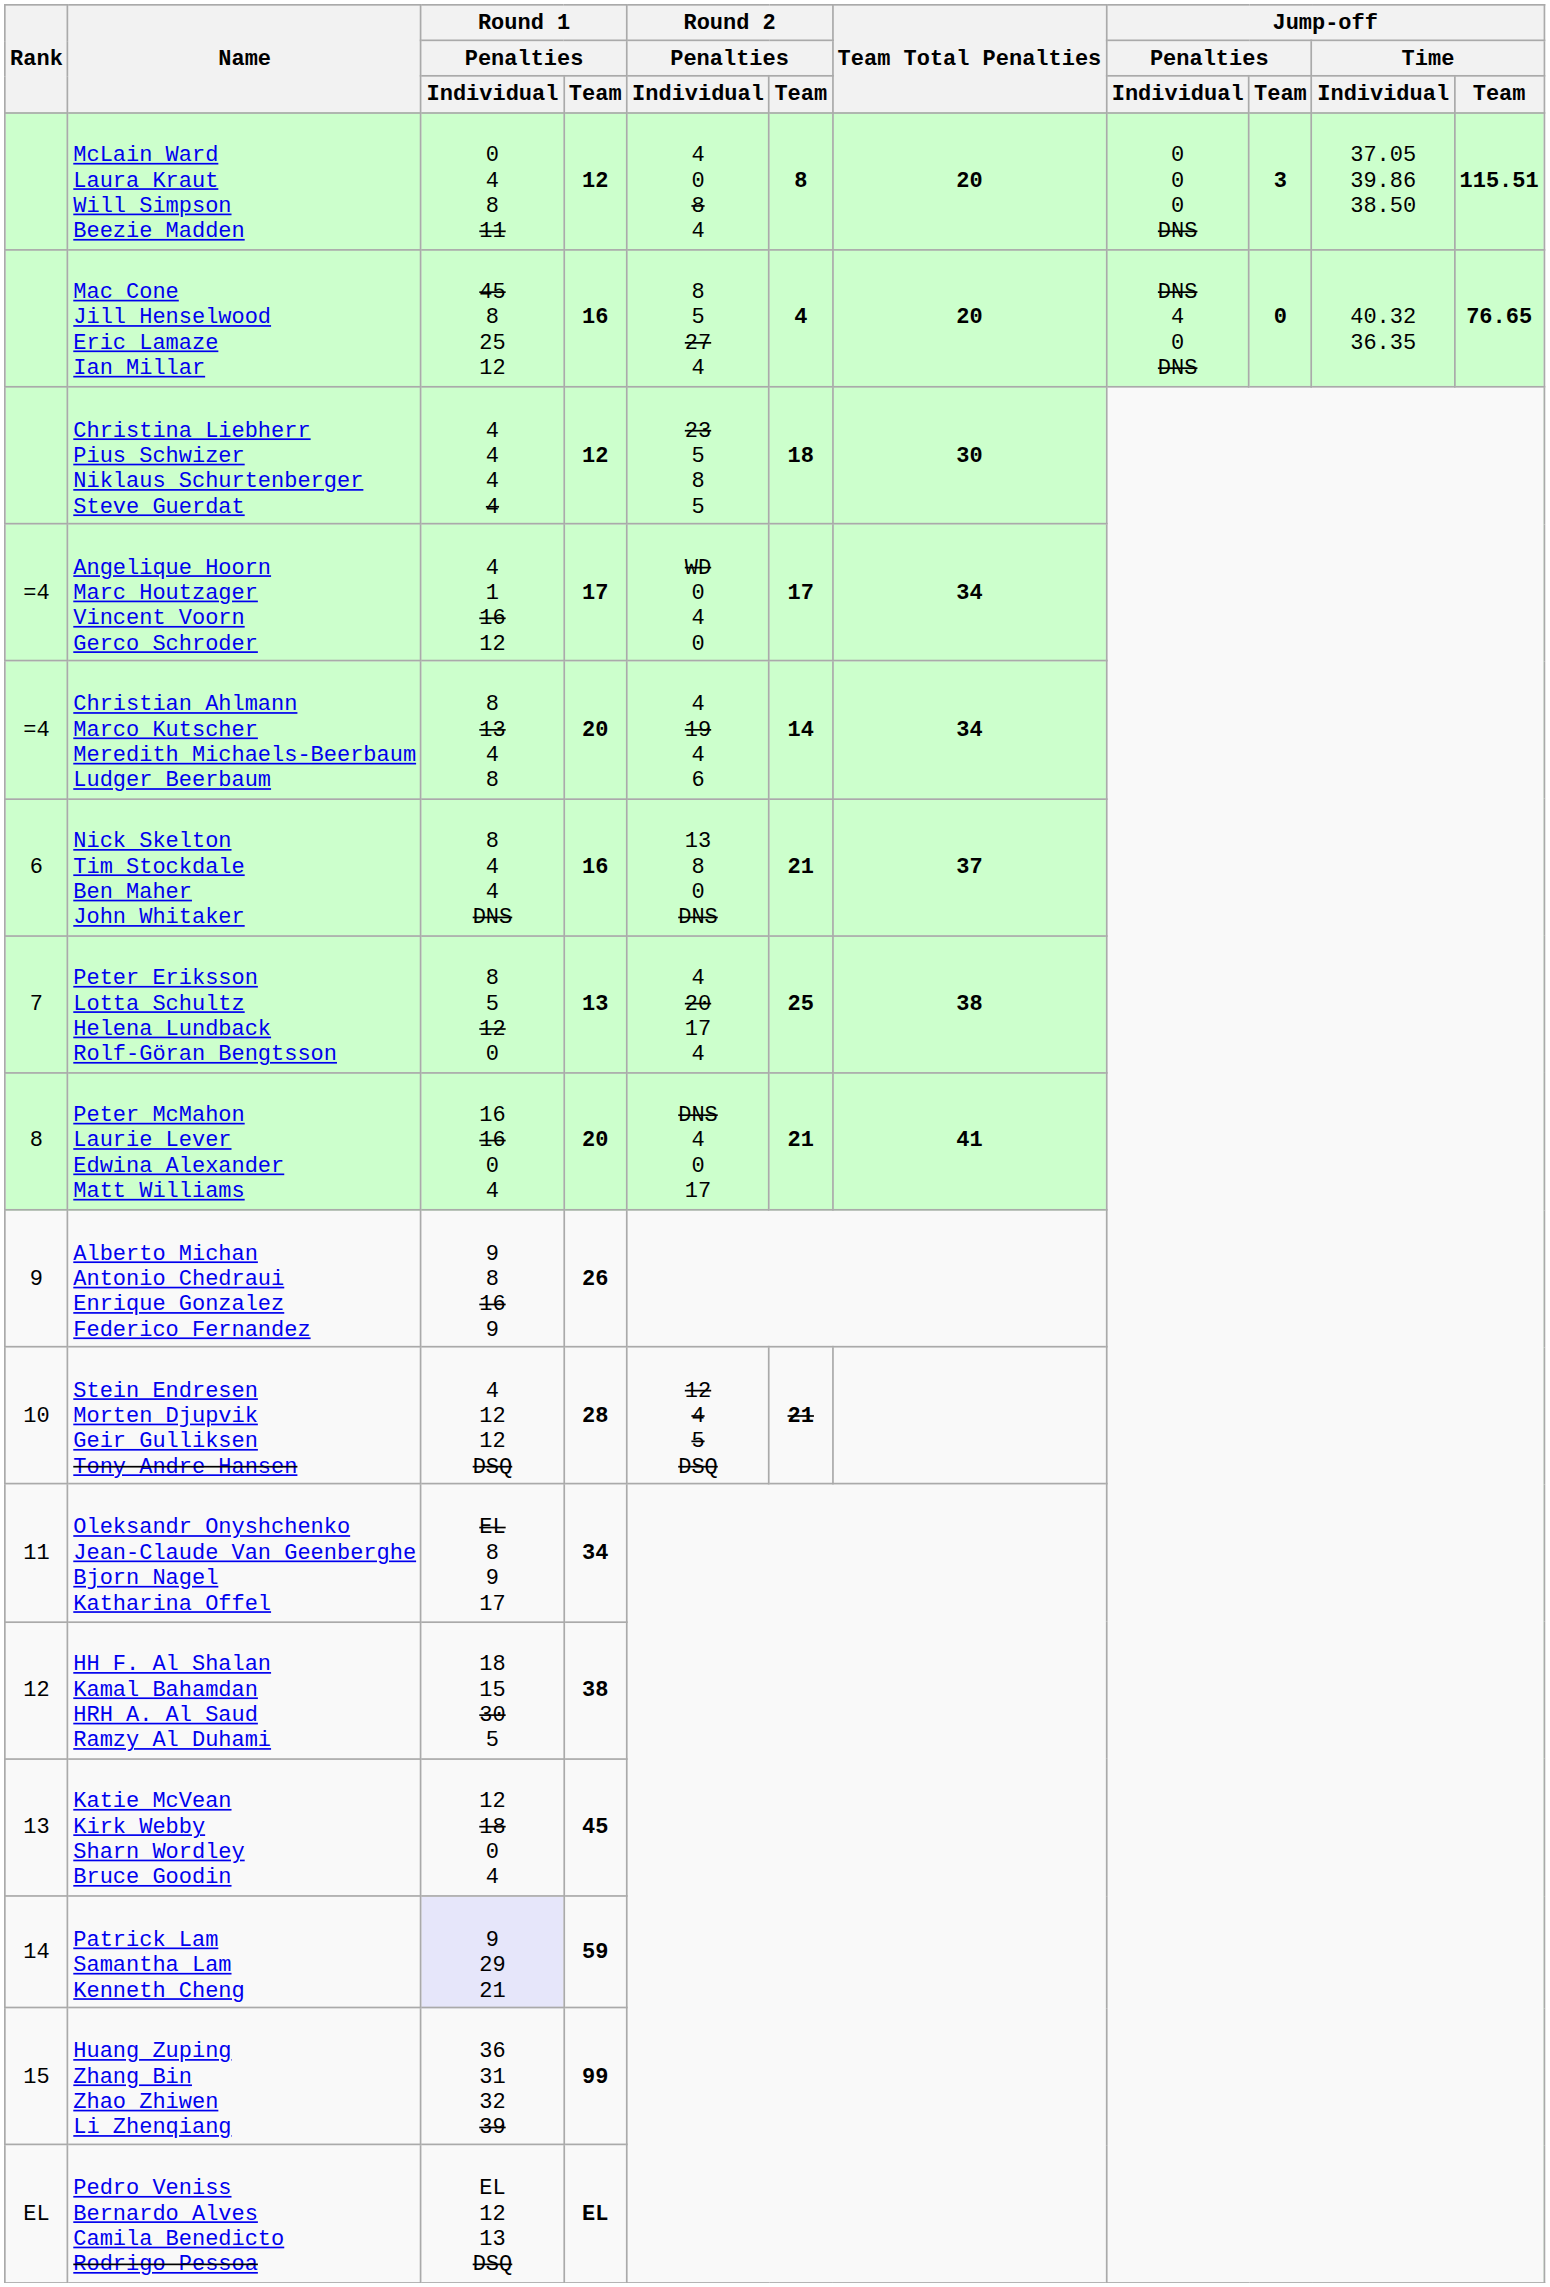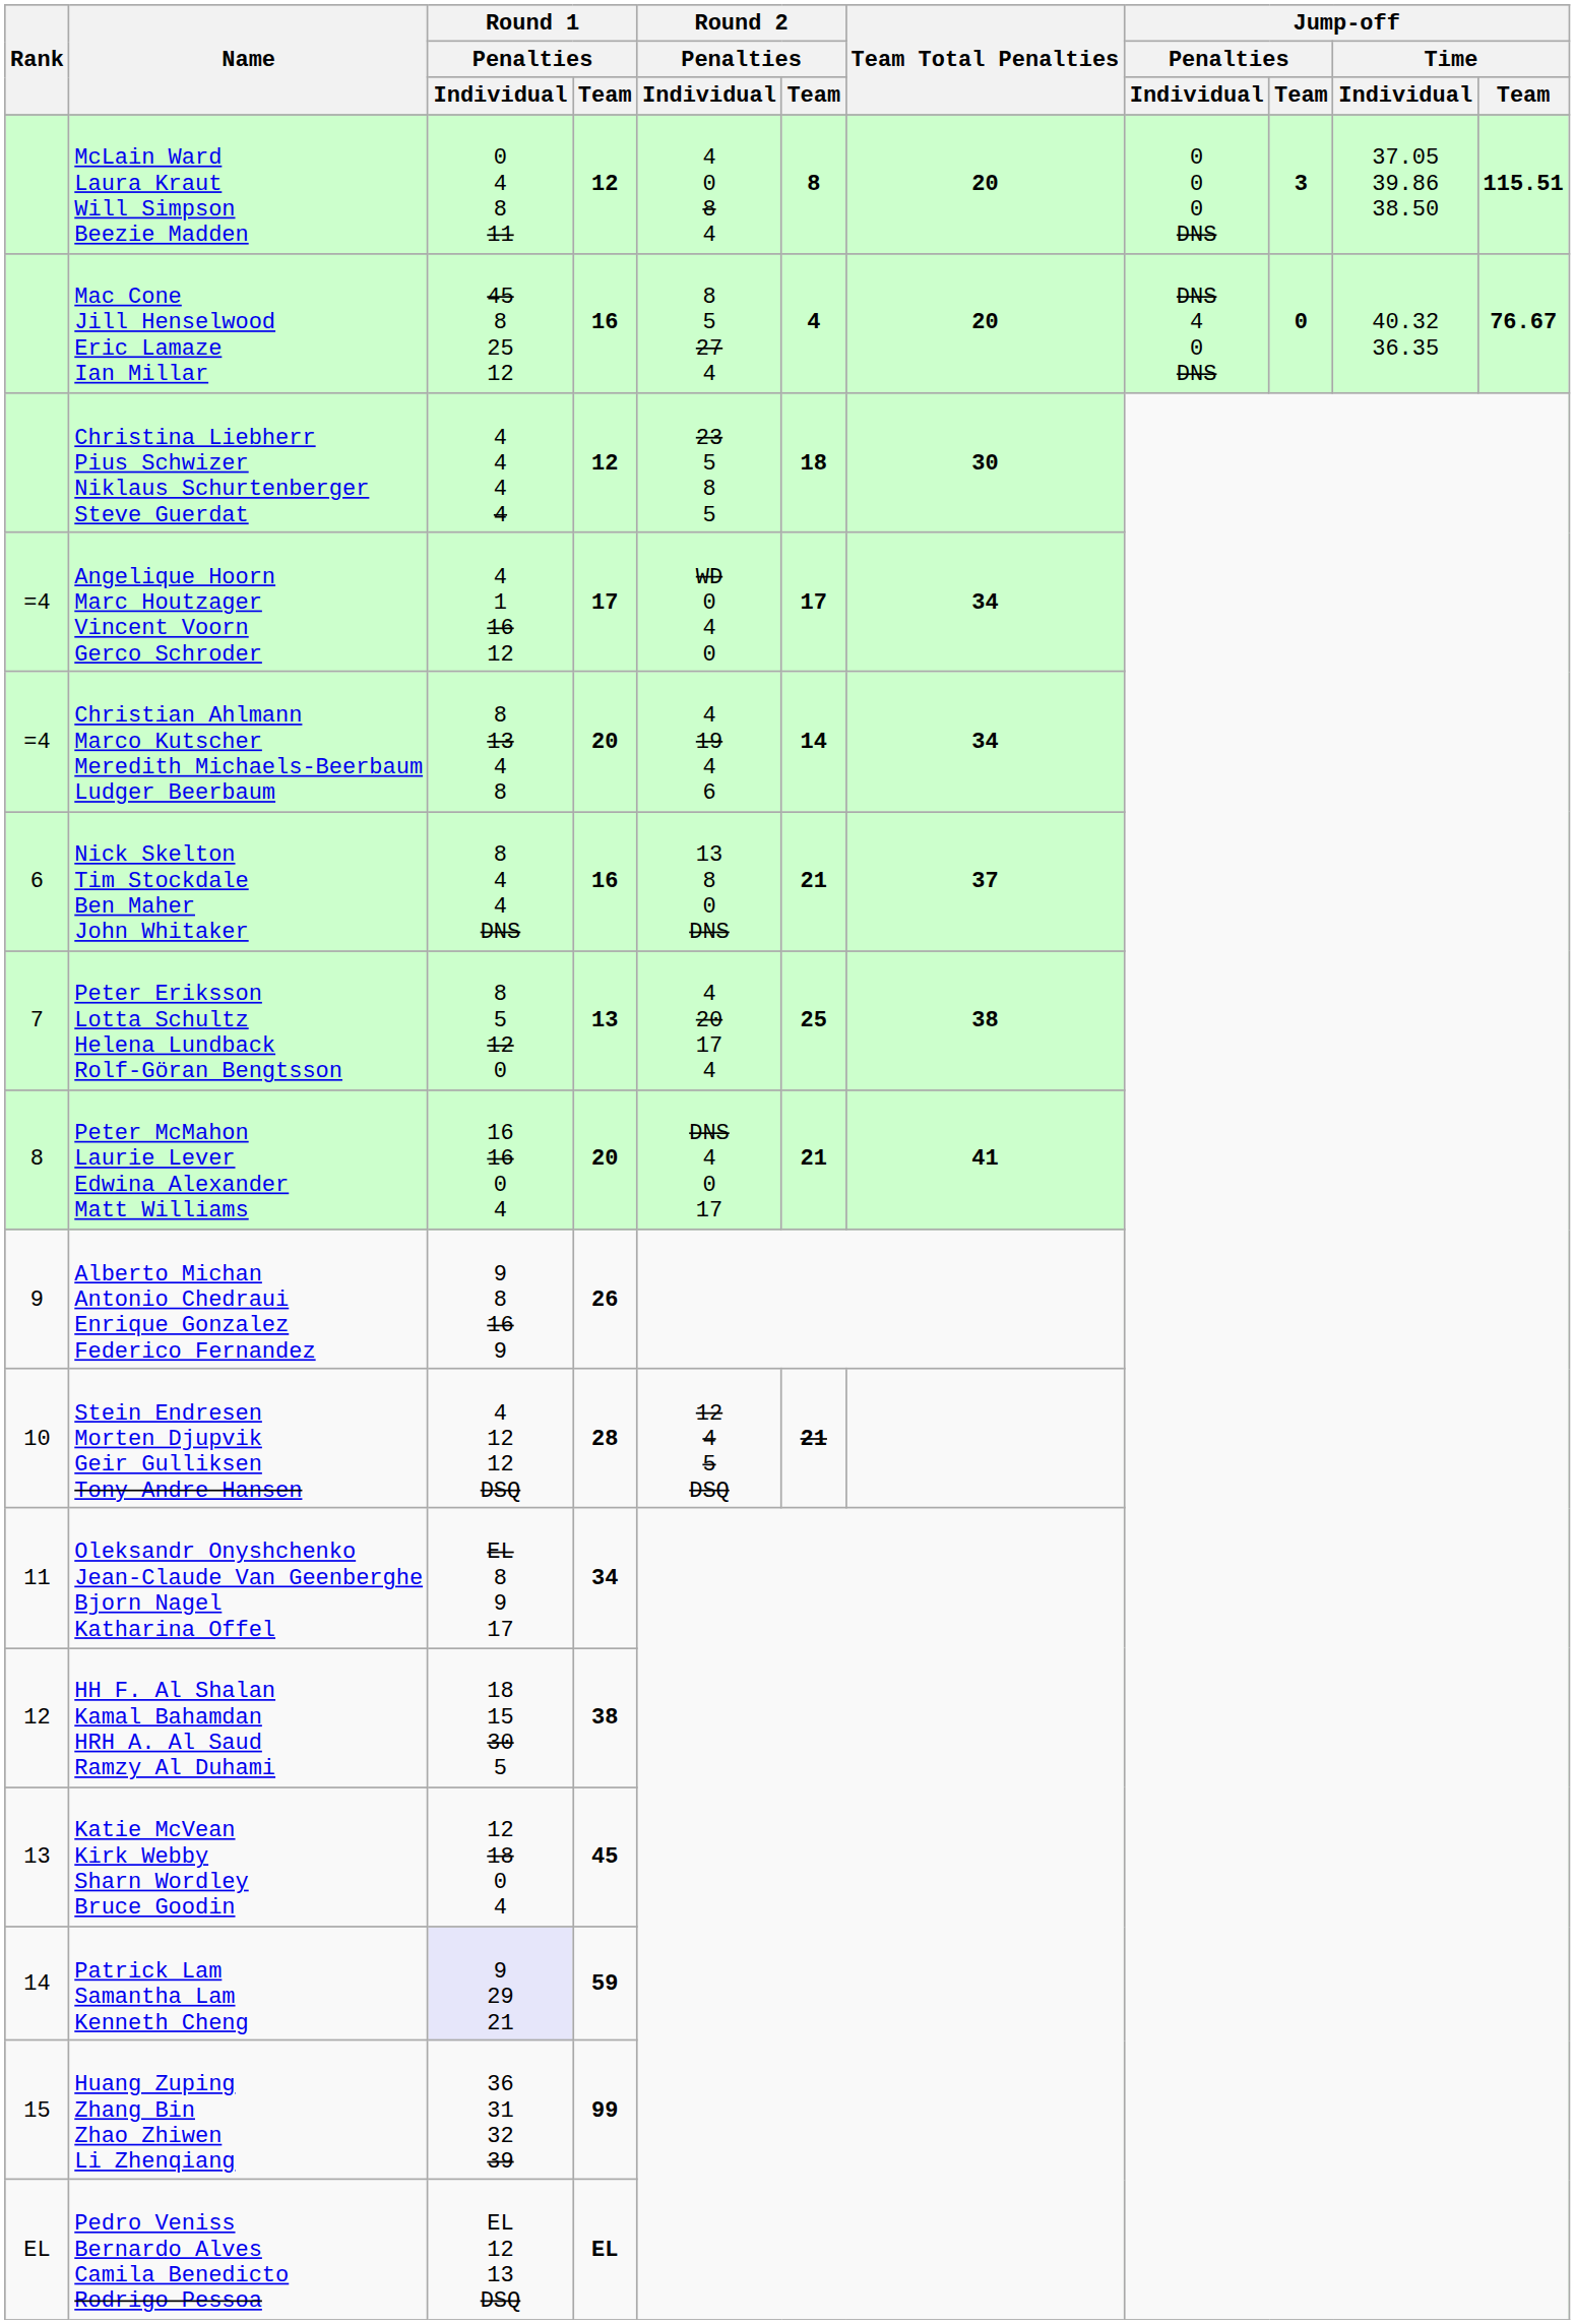Mac Cone Jill Henselwood Eric Lamaze Ian Millar | Jump-off / Time / Team: 76.65 -> 76.67
